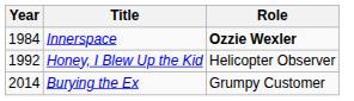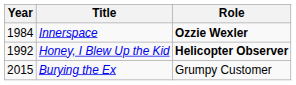Honey, I Blew Up the Kid | Role: normal -> bold
Burying the Ex | Year: 2014 -> 2015
